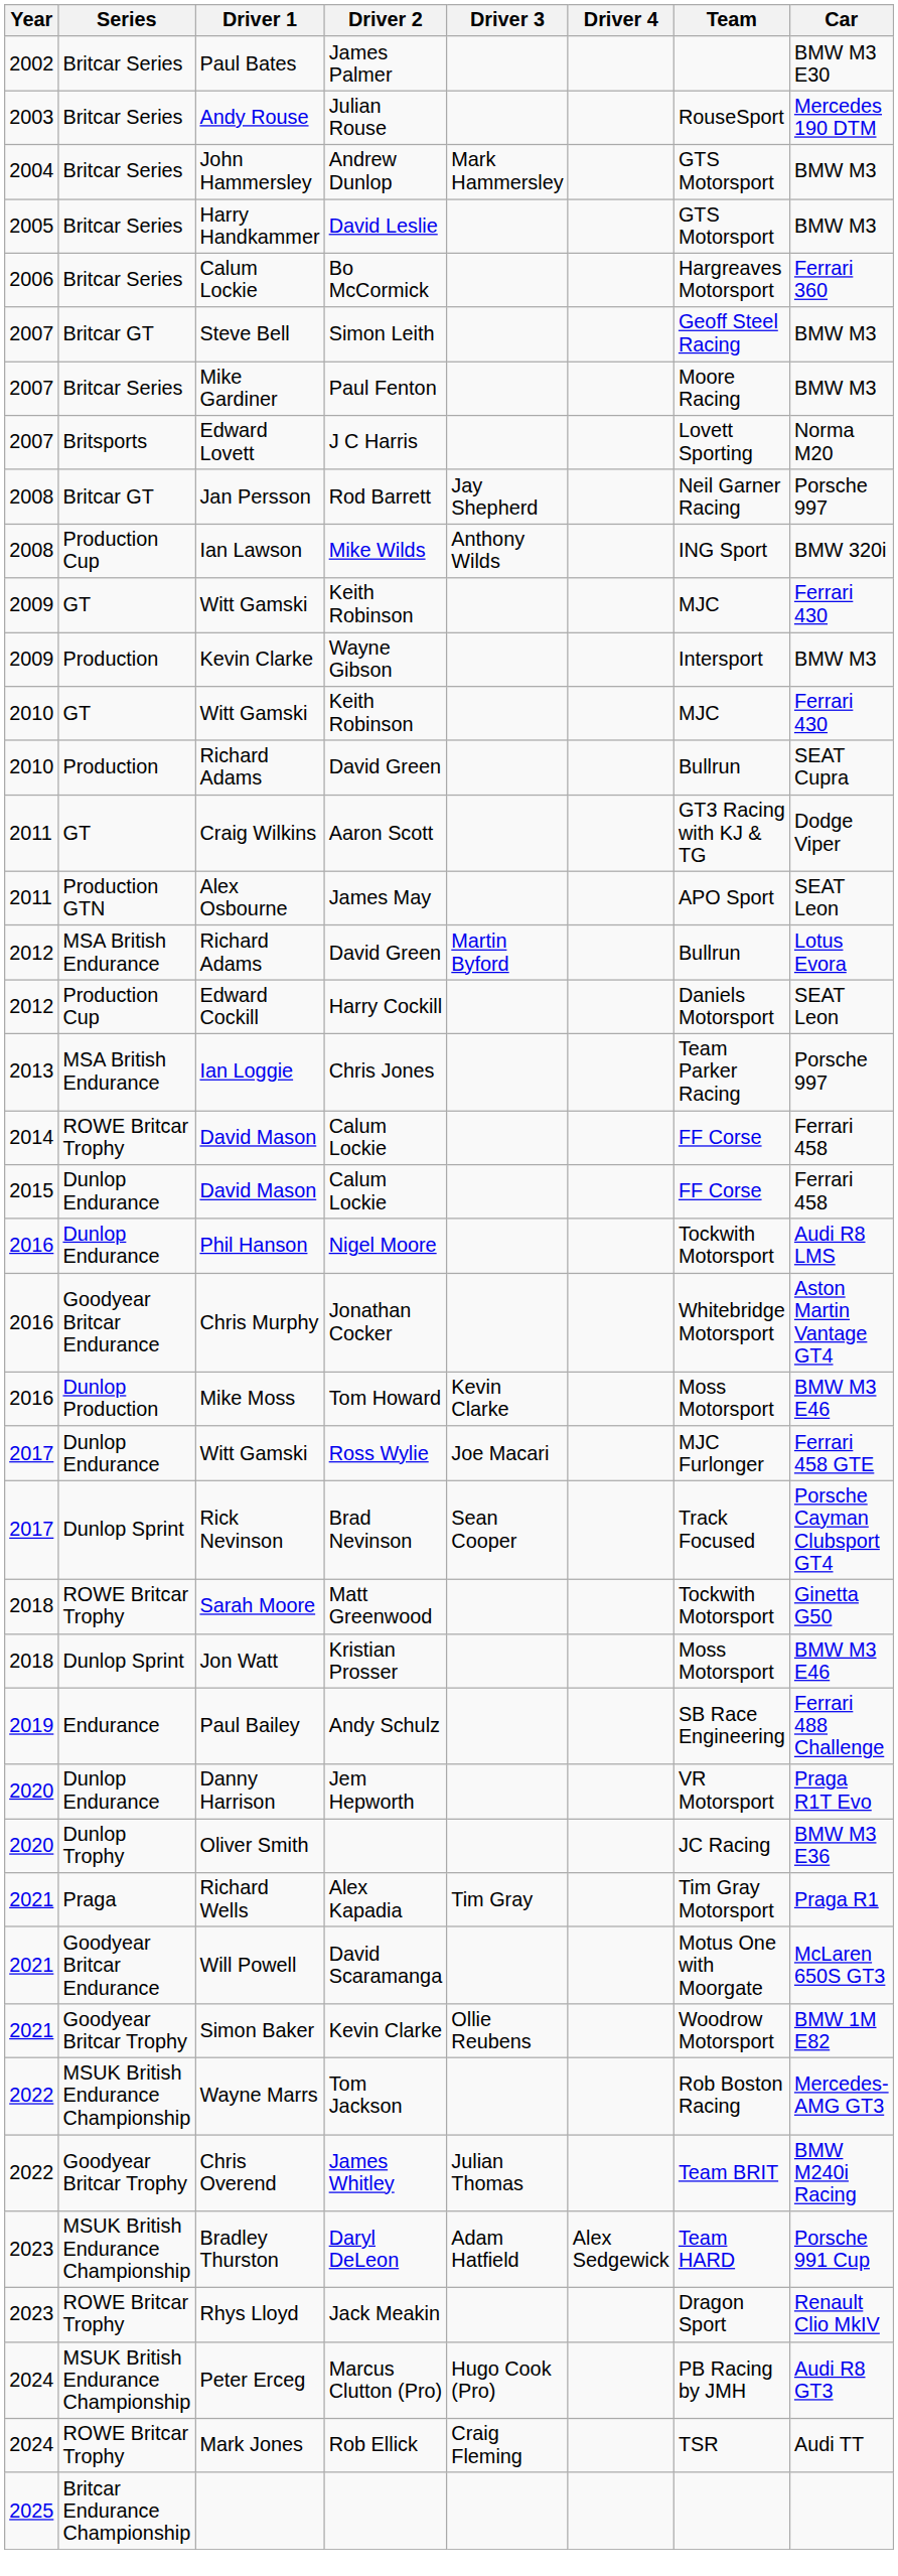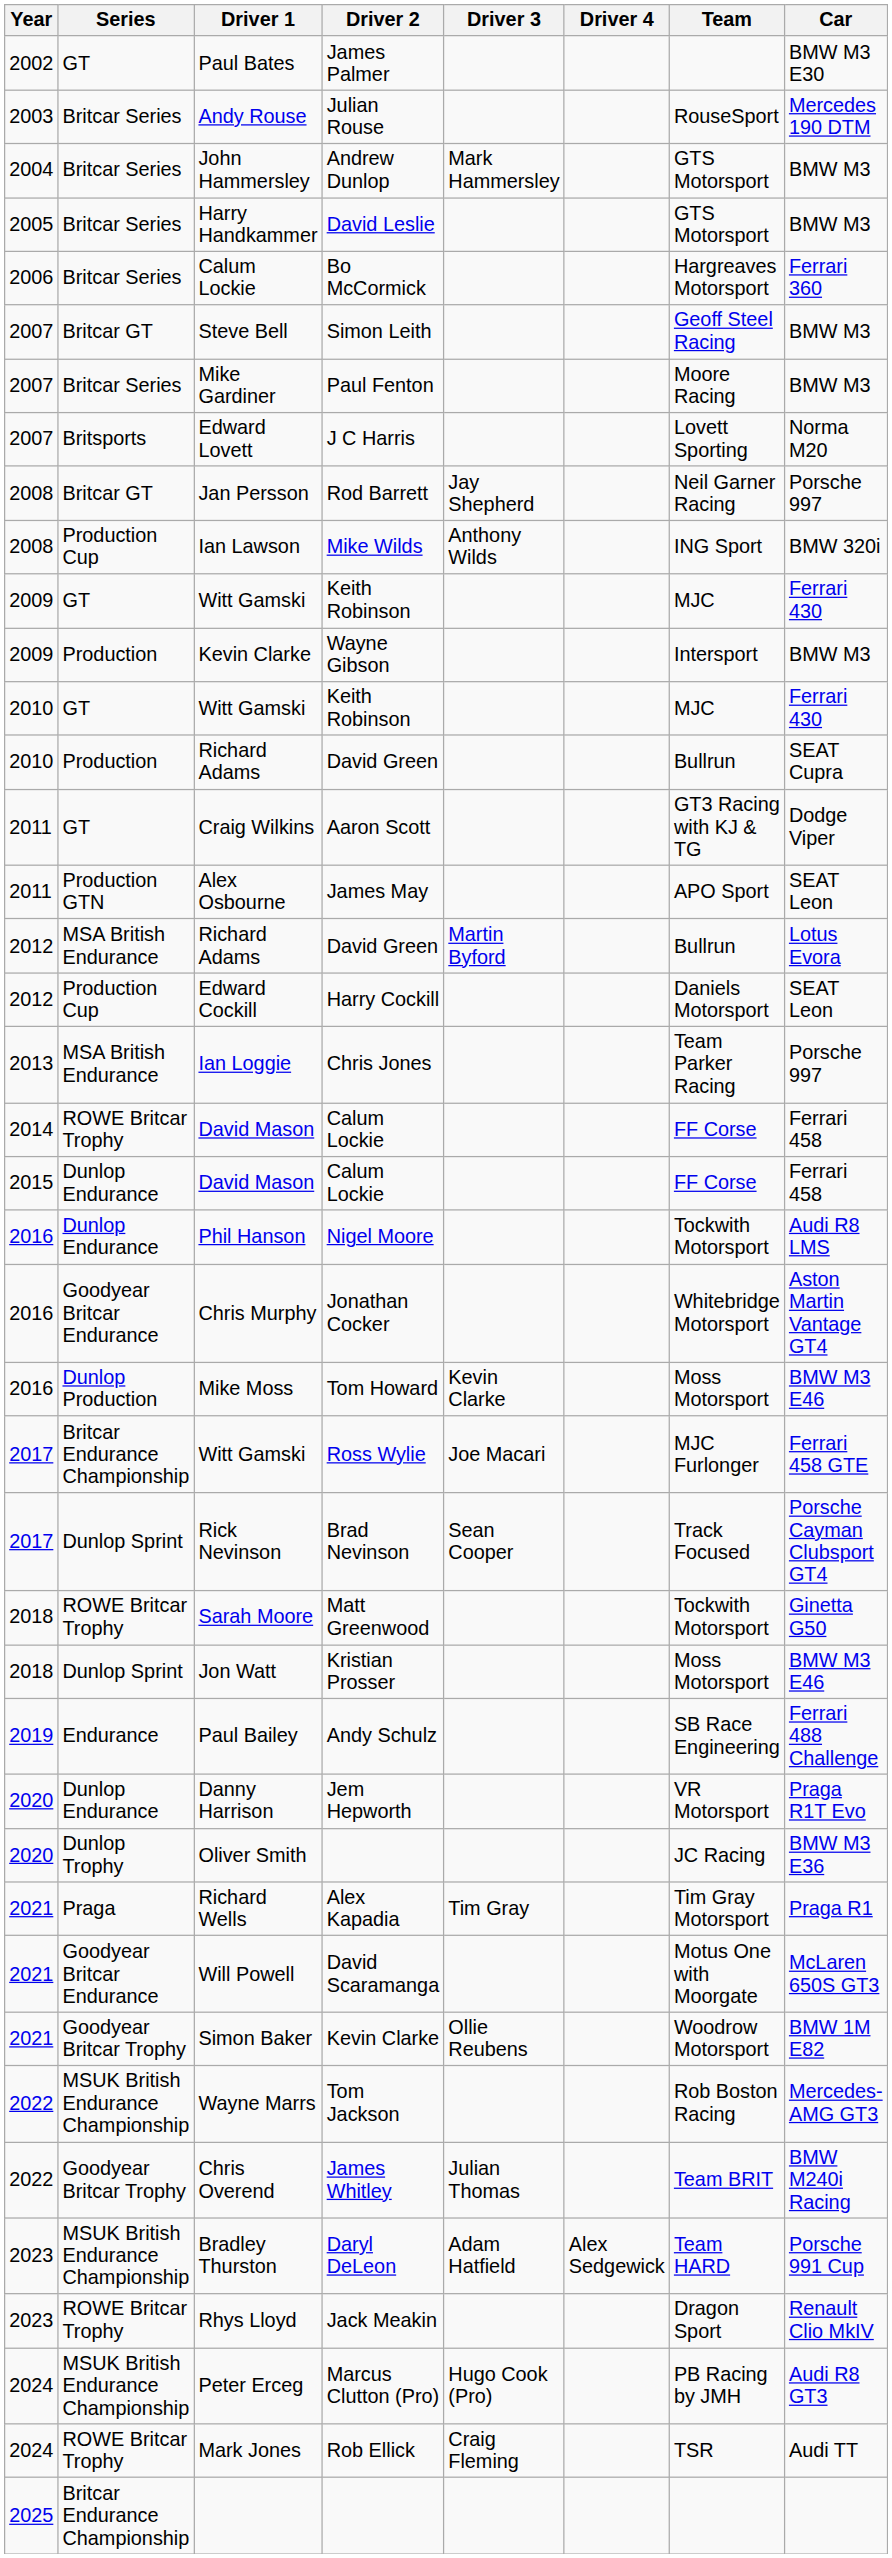Paul Bates | Series: Britcar Series -> GT
2017 / Witt Gamski | Series: Dunlop Endurance -> Britcar Endurance Championship
